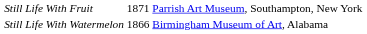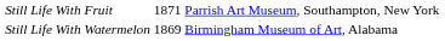Still Life With Watermelon | column 2: 1866 -> 1869
